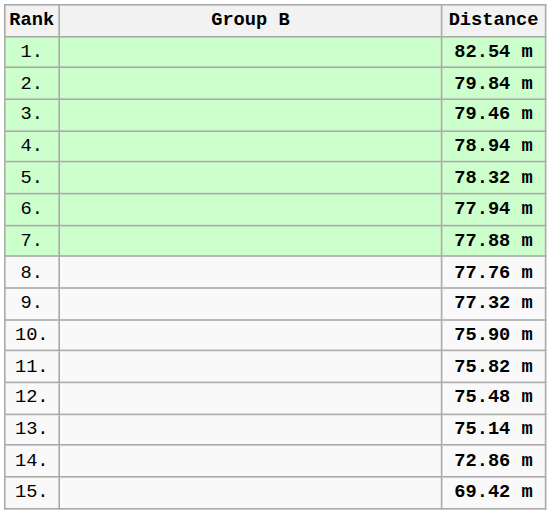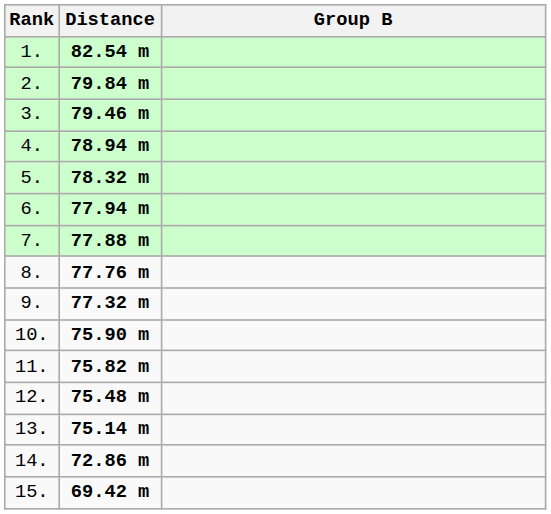columns swapped: Group B <-> Distance
